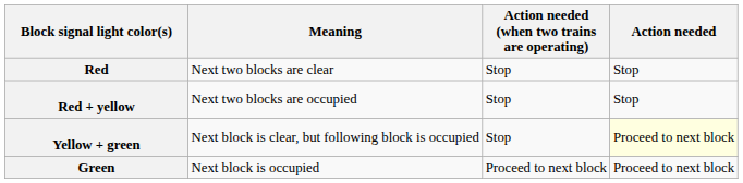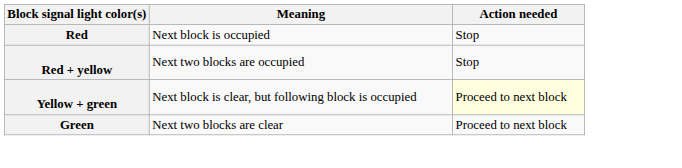- column: Action needed (when two trains are operating) | Stop | Stop | Stop | Proceed to next block
Red | Meaning: Next two blocks are clear -> Next block is occupied
Green | Meaning: Next block is occupied -> Next two blocks are clear
